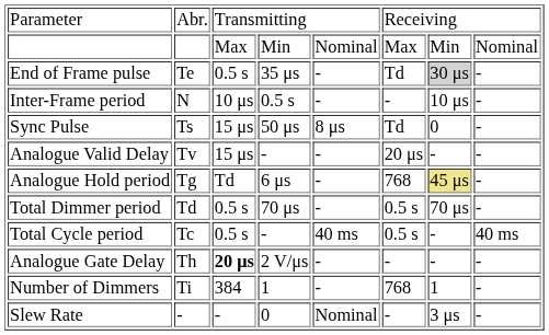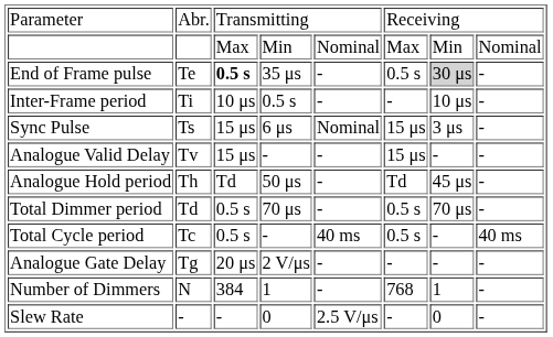End of Frame pulse | column 3: normal -> bold
End of Frame pulse | column 6: Td -> 0.5 s
Inter-Frame period | column 2: N -> Ti
Sync Pulse | column 4: 50 μs -> 6 μs
Sync Pulse | column 5: 8 μs -> Nominal
Sync Pulse | column 6: Td -> 15 μs
Sync Pulse | column 7: 0 -> 3 μs
Analogue Valid Delay | column 6: 20 μs -> 15 μs
Analogue Hold period | column 2: Tg -> Th
Analogue Hold period | column 4: 6 μs -> 50 μs
Analogue Hold period | column 6: 768 -> Td
Analogue Hold period | column 7: khaki background -> no background
Analogue Gate Delay | column 2: Th -> Tg
Analogue Gate Delay | column 3: bold -> normal
Number of Dimmers | column 2: Ti -> N
Slew Rate | column 5: Nominal -> 2.5 V/μs
Slew Rate | column 7: 3 μs -> 0
